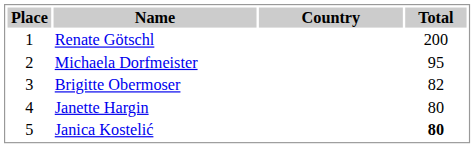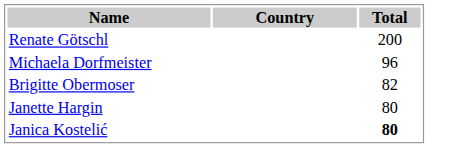- column: Place | 1 | 2 | 3 | 4 | 5
Michaela Dorfmeister | Total: 95 -> 96
